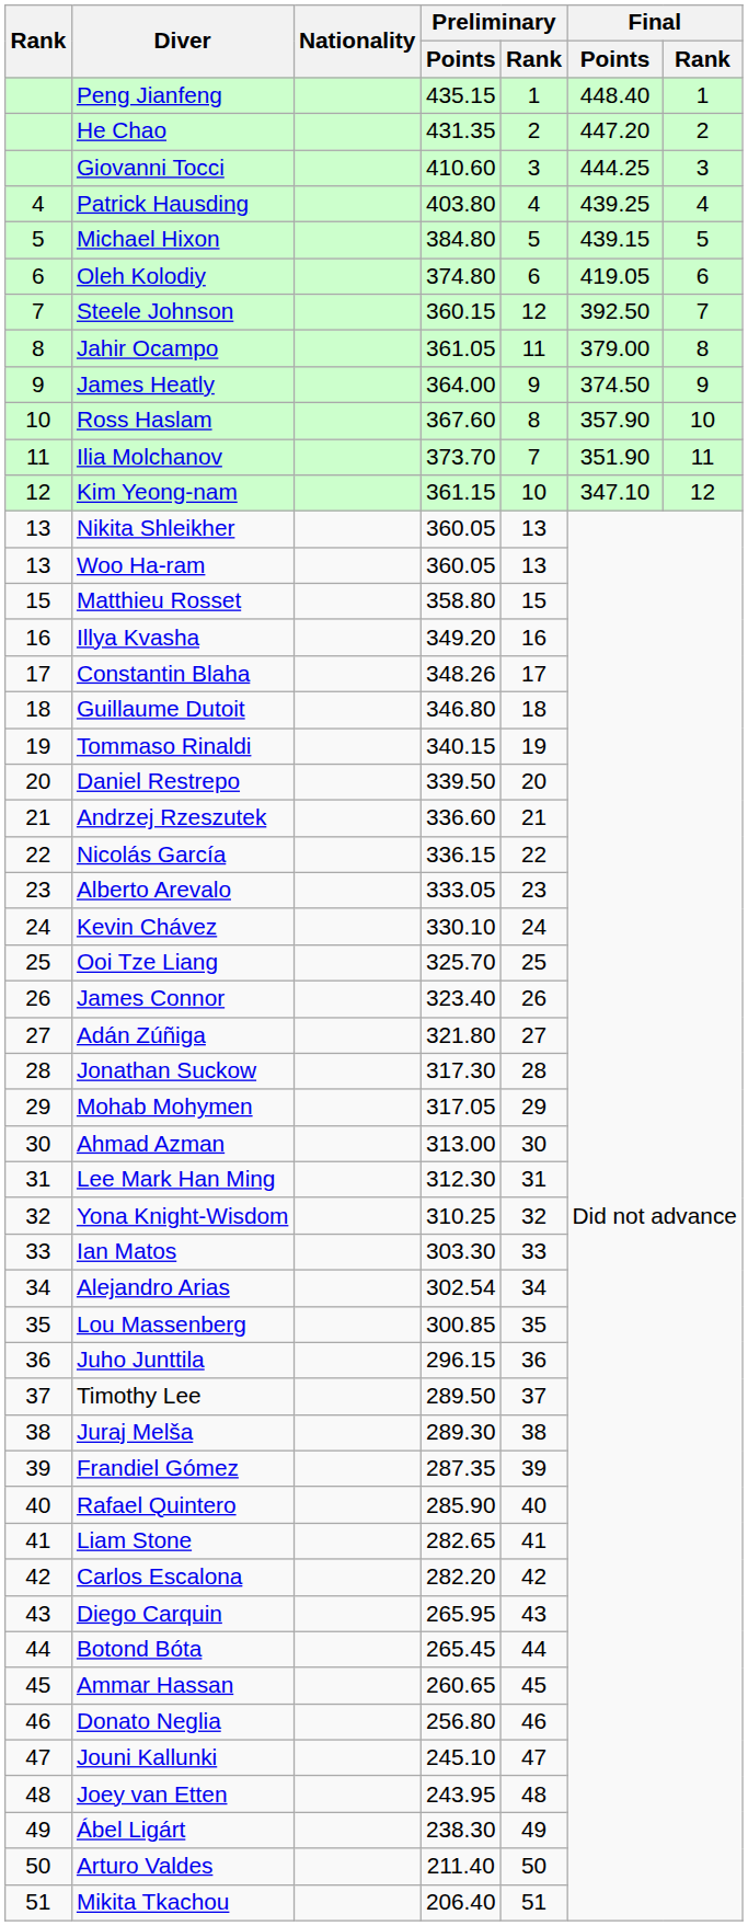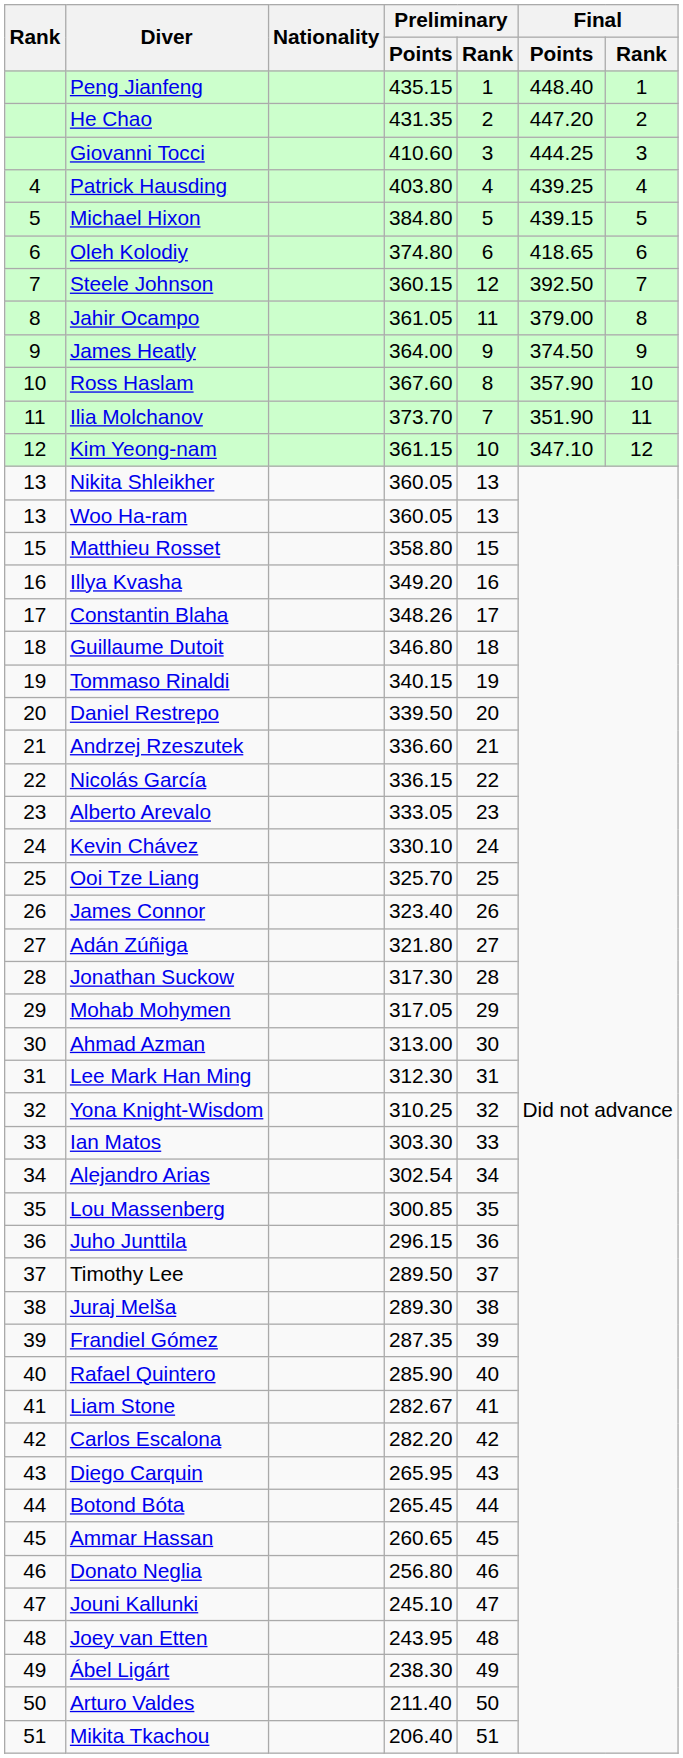Oleh Kolodiy | Final / Points: 419.05 -> 418.65
Liam Stone | Preliminary / Points: 282.65 -> 282.67
